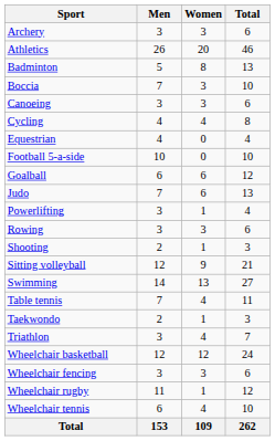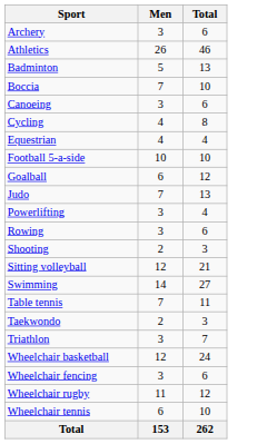- column: Women | 3 | 20 | 8 | 3 | 3 | 4 | 0 | 0 | 6 | 6 | 1 | 3 | 1 | 9 | 13 | 4 | 1 | 4 | 12 | 3 | 1 | 4 | 109
